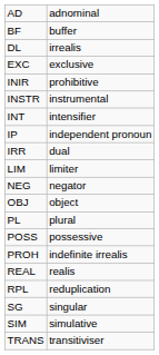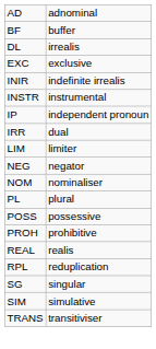INIR | column 2: prohibitive -> indefinite irrealis
- row: INT | intensifier
+ row: NOM | nominaliser
- row: OBJ | object
PROH | column 2: indefinite irrealis -> prohibitive
